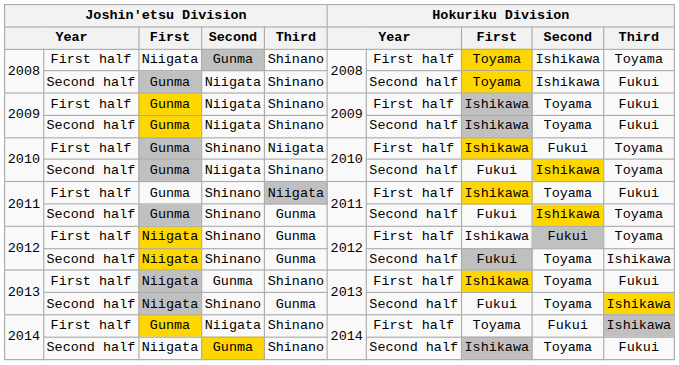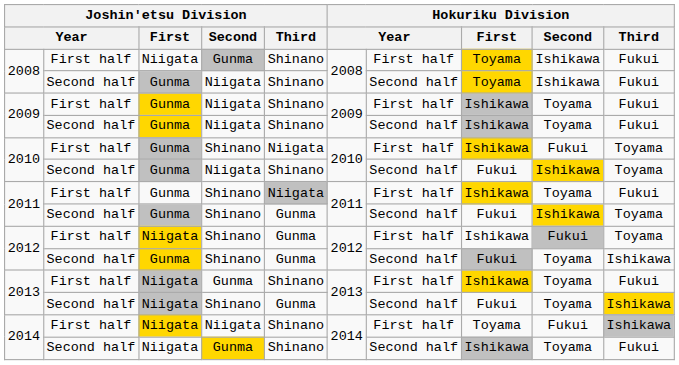2008 / First half | Hokuriku Division / Third: Toyama -> Fukui
2012 / Second half | Joshin'etsu Division / First: Niigata -> Gunma
2014 / First half | Joshin'etsu Division / First: Gunma -> Niigata
